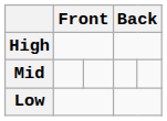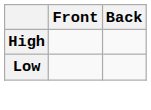- row: Mid
